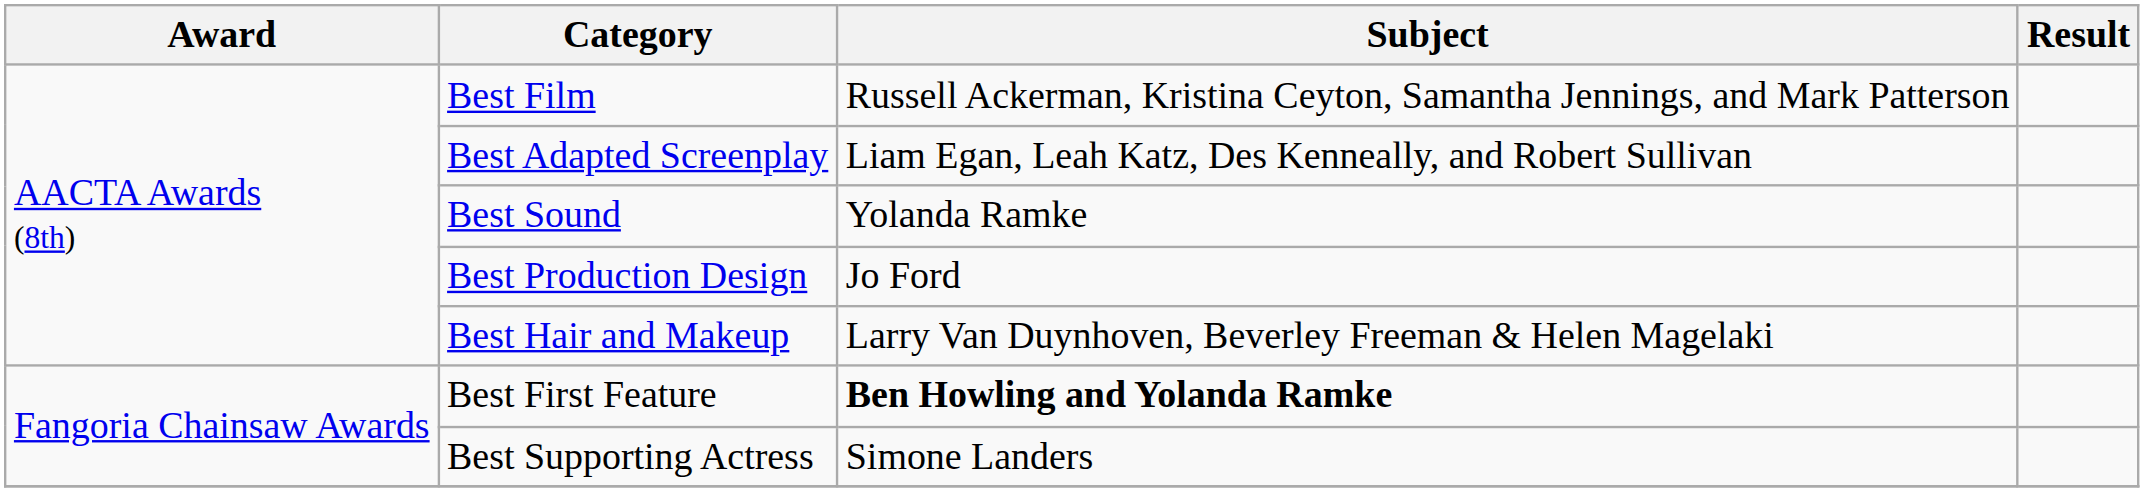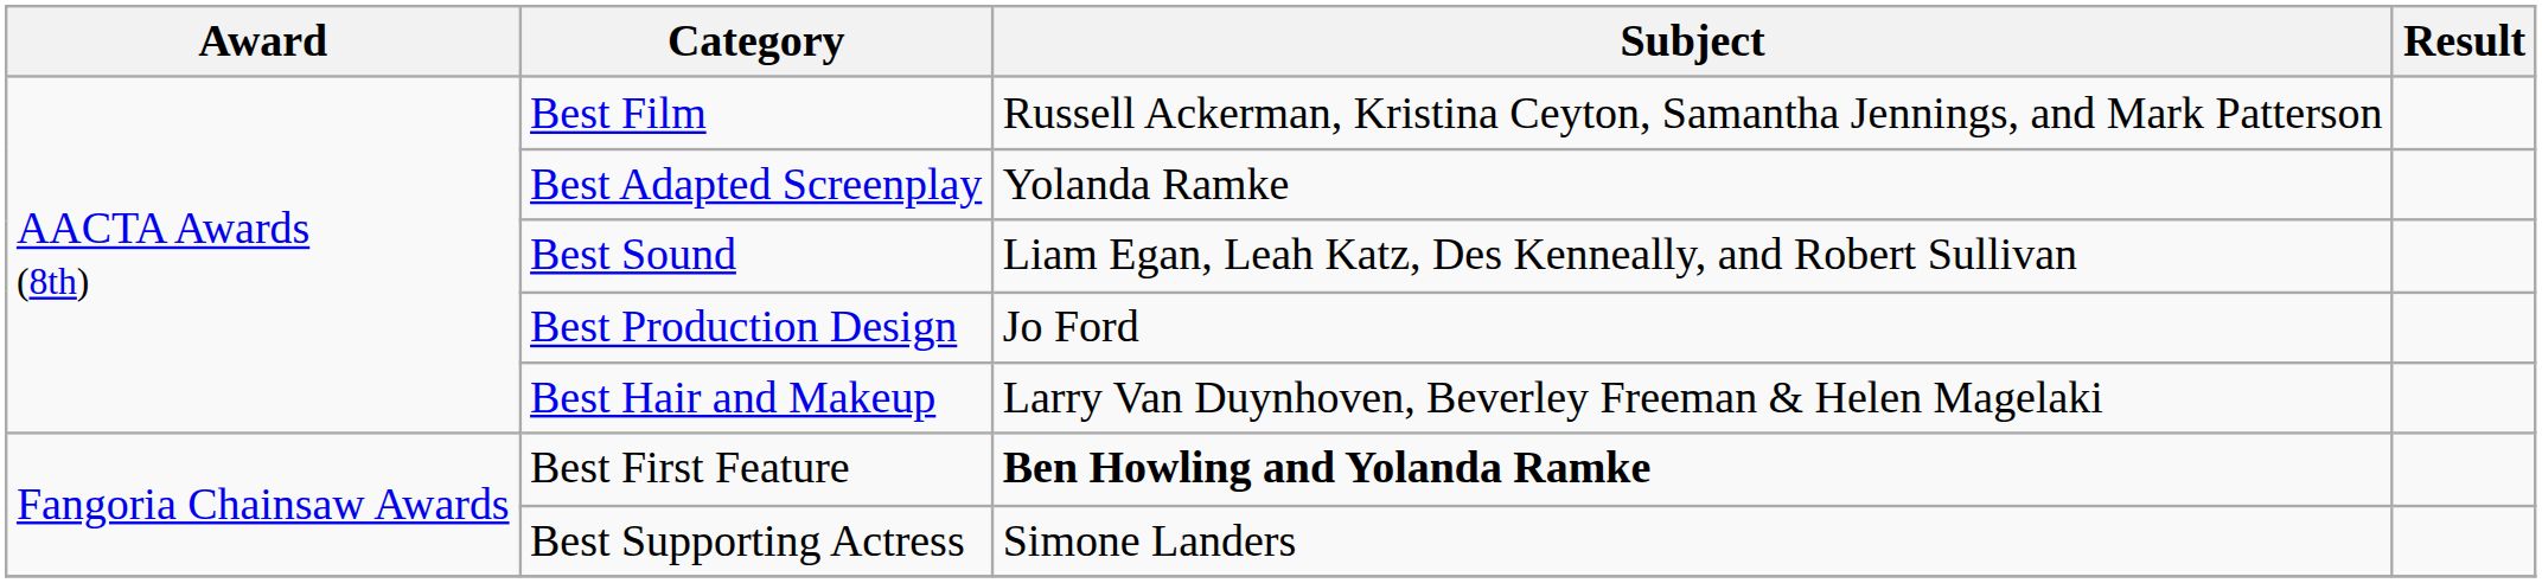Best Adapted Screenplay | Subject: Liam Egan, Leah Katz, Des Kenneally, and Robert Sullivan -> Yolanda Ramke
Best Sound | Subject: Yolanda Ramke -> Liam Egan, Leah Katz, Des Kenneally, and Robert Sullivan
